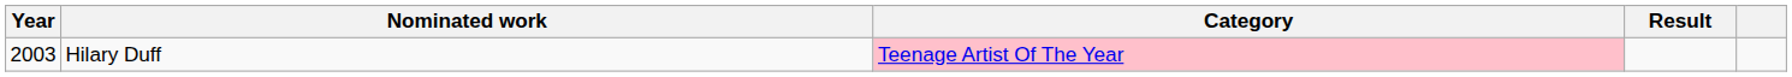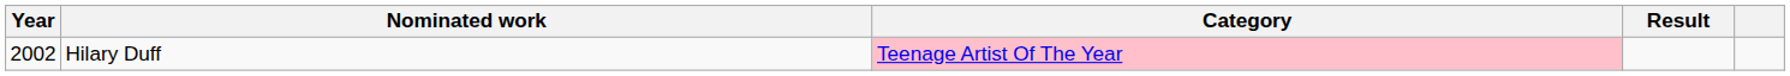Hilary Duff | Year: 2003 -> 2002
